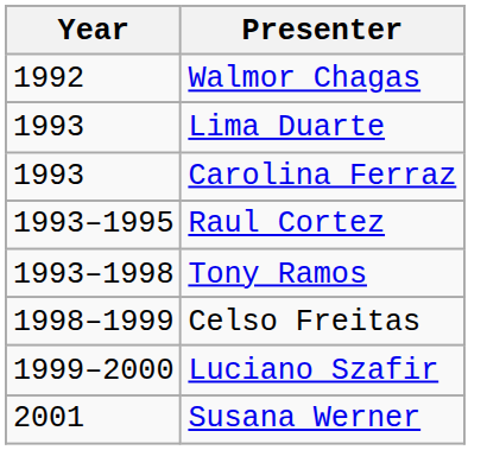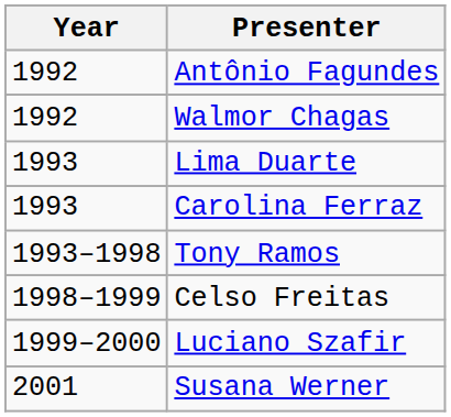+ row: 1992 | Antônio Fagundes
- row: 1993–1995 | Raul Cortez
